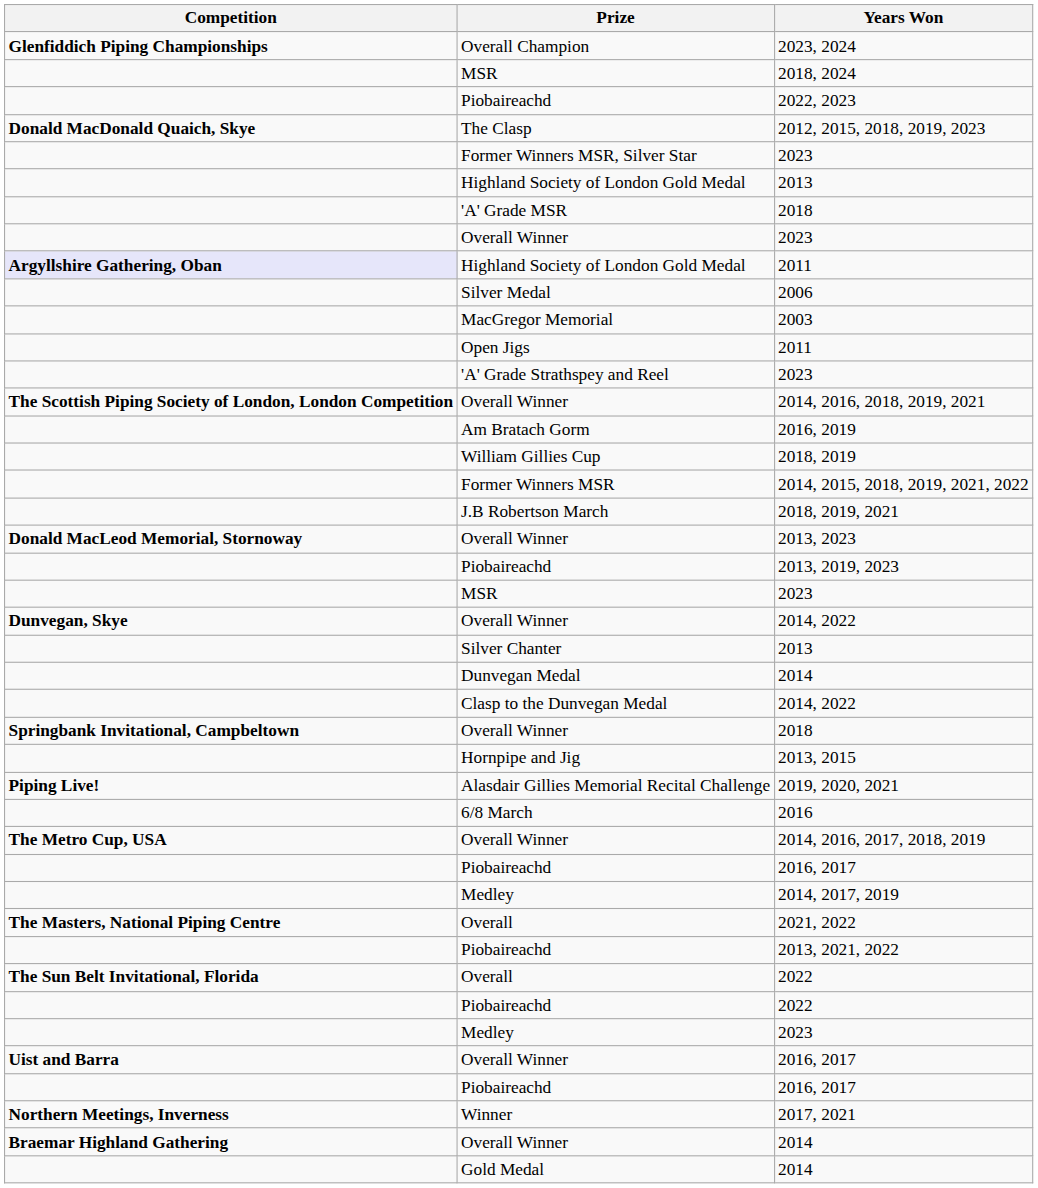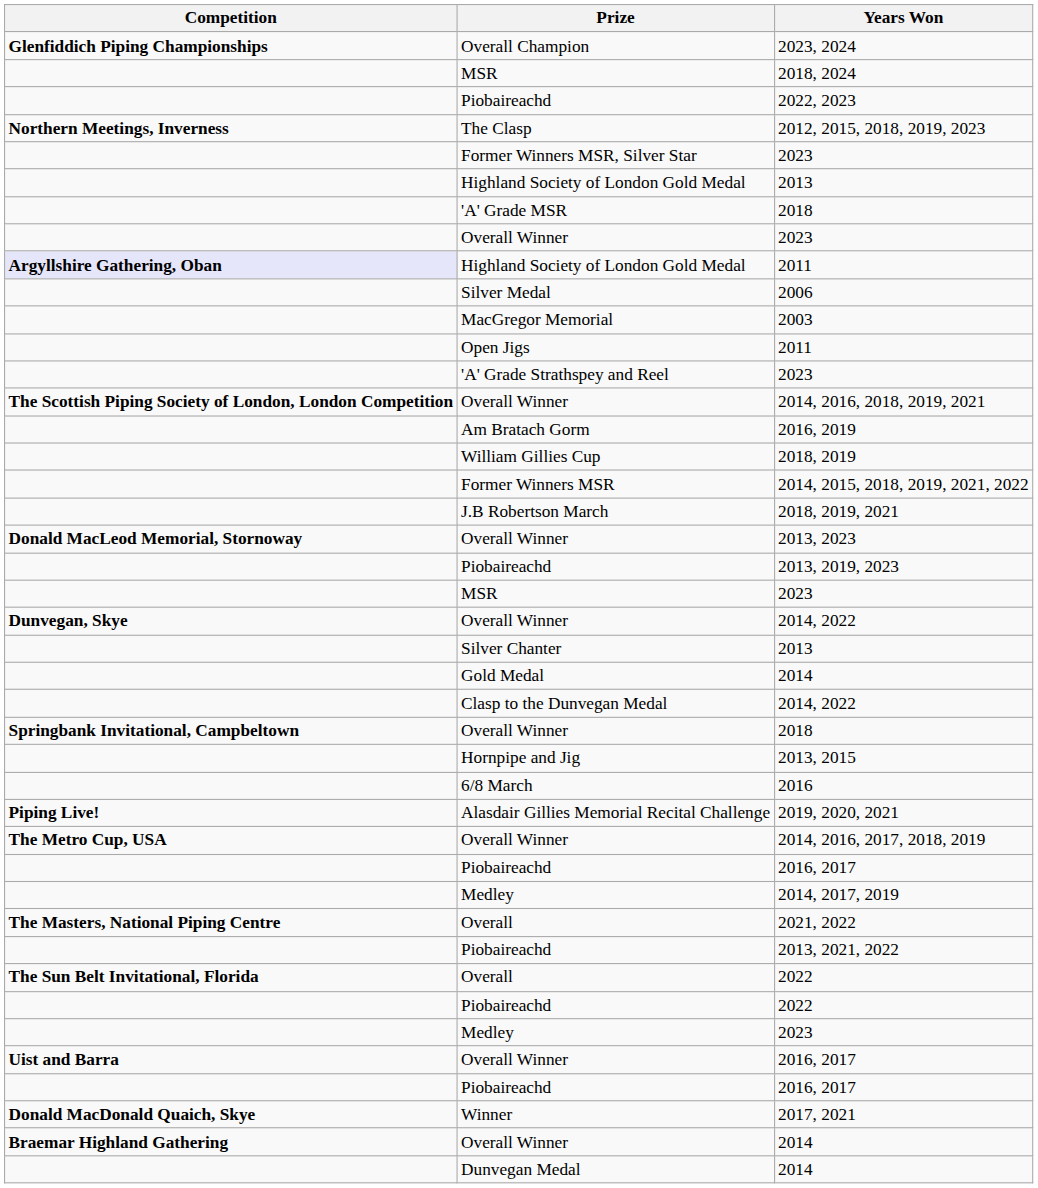2012, 2015, 2018, 2019, 2023 | Competition: Donald MacDonald Quaich, Skye -> Northern Meetings, Inverness
rows swapped: Dunvegan Medal / 2014 <-> Gold Medal / 2014
rows swapped: 2016 <-> 2019, 2020, 2021
2017, 2021 | Competition: Northern Meetings, Inverness -> Donald MacDonald Quaich, Skye
